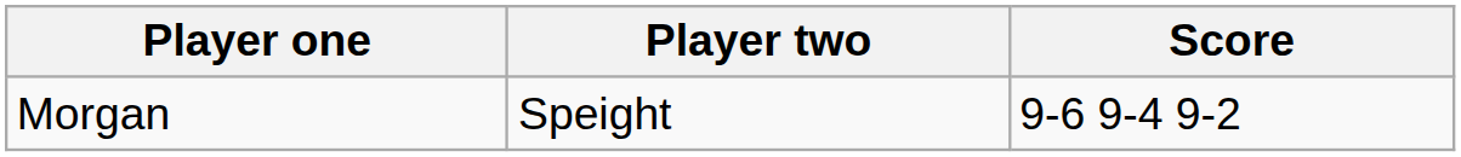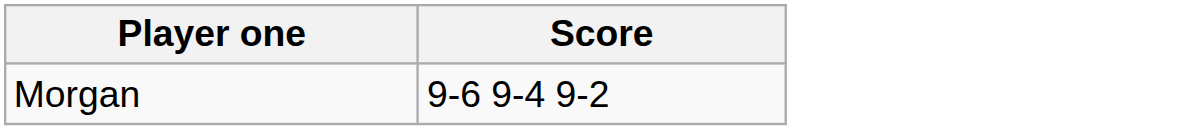- column: Player two | Speight
